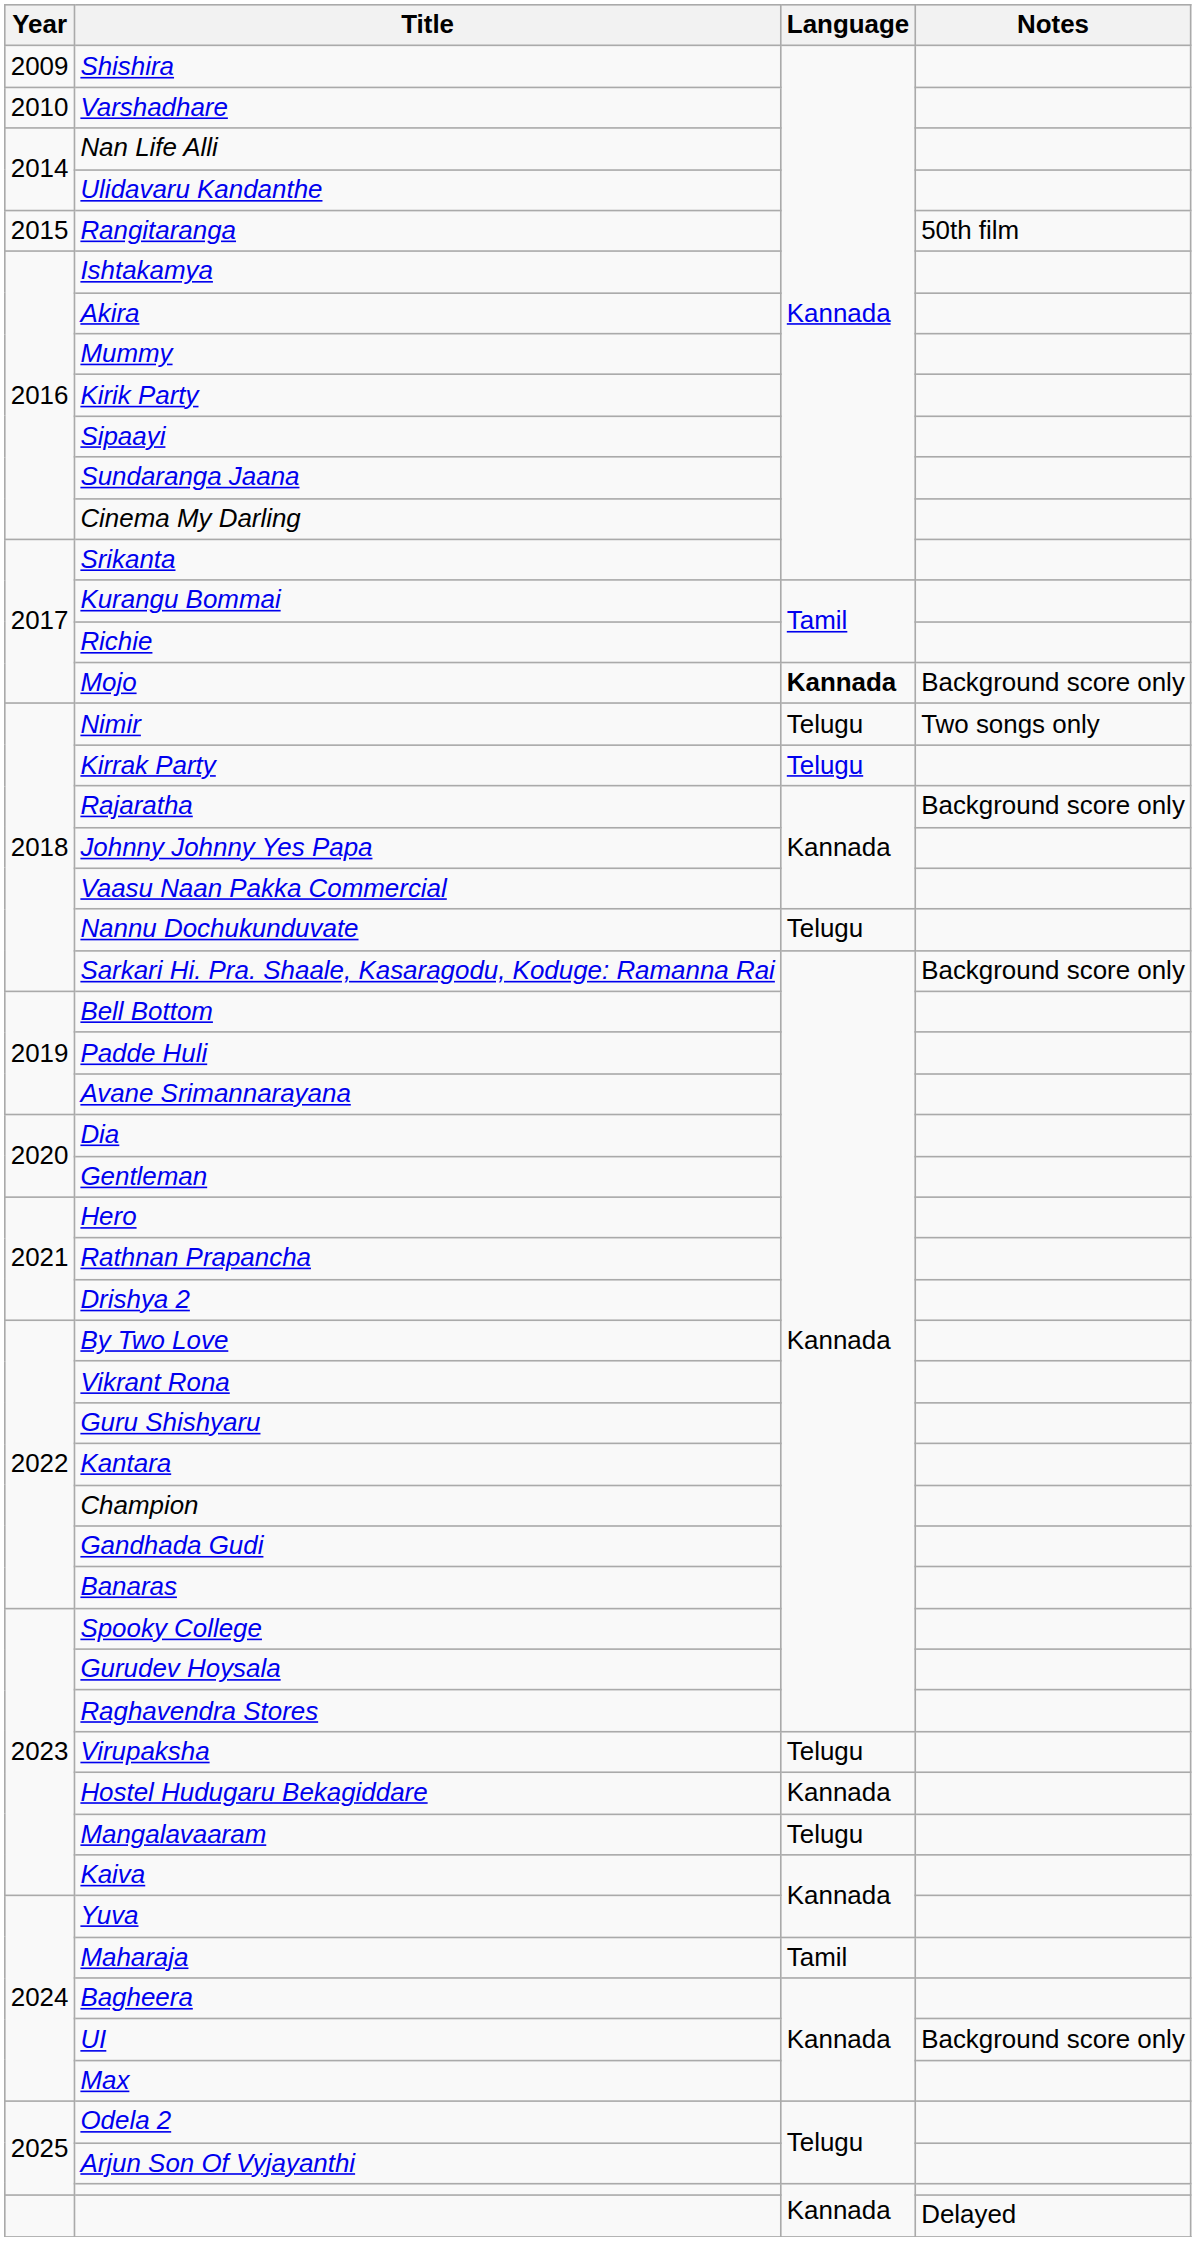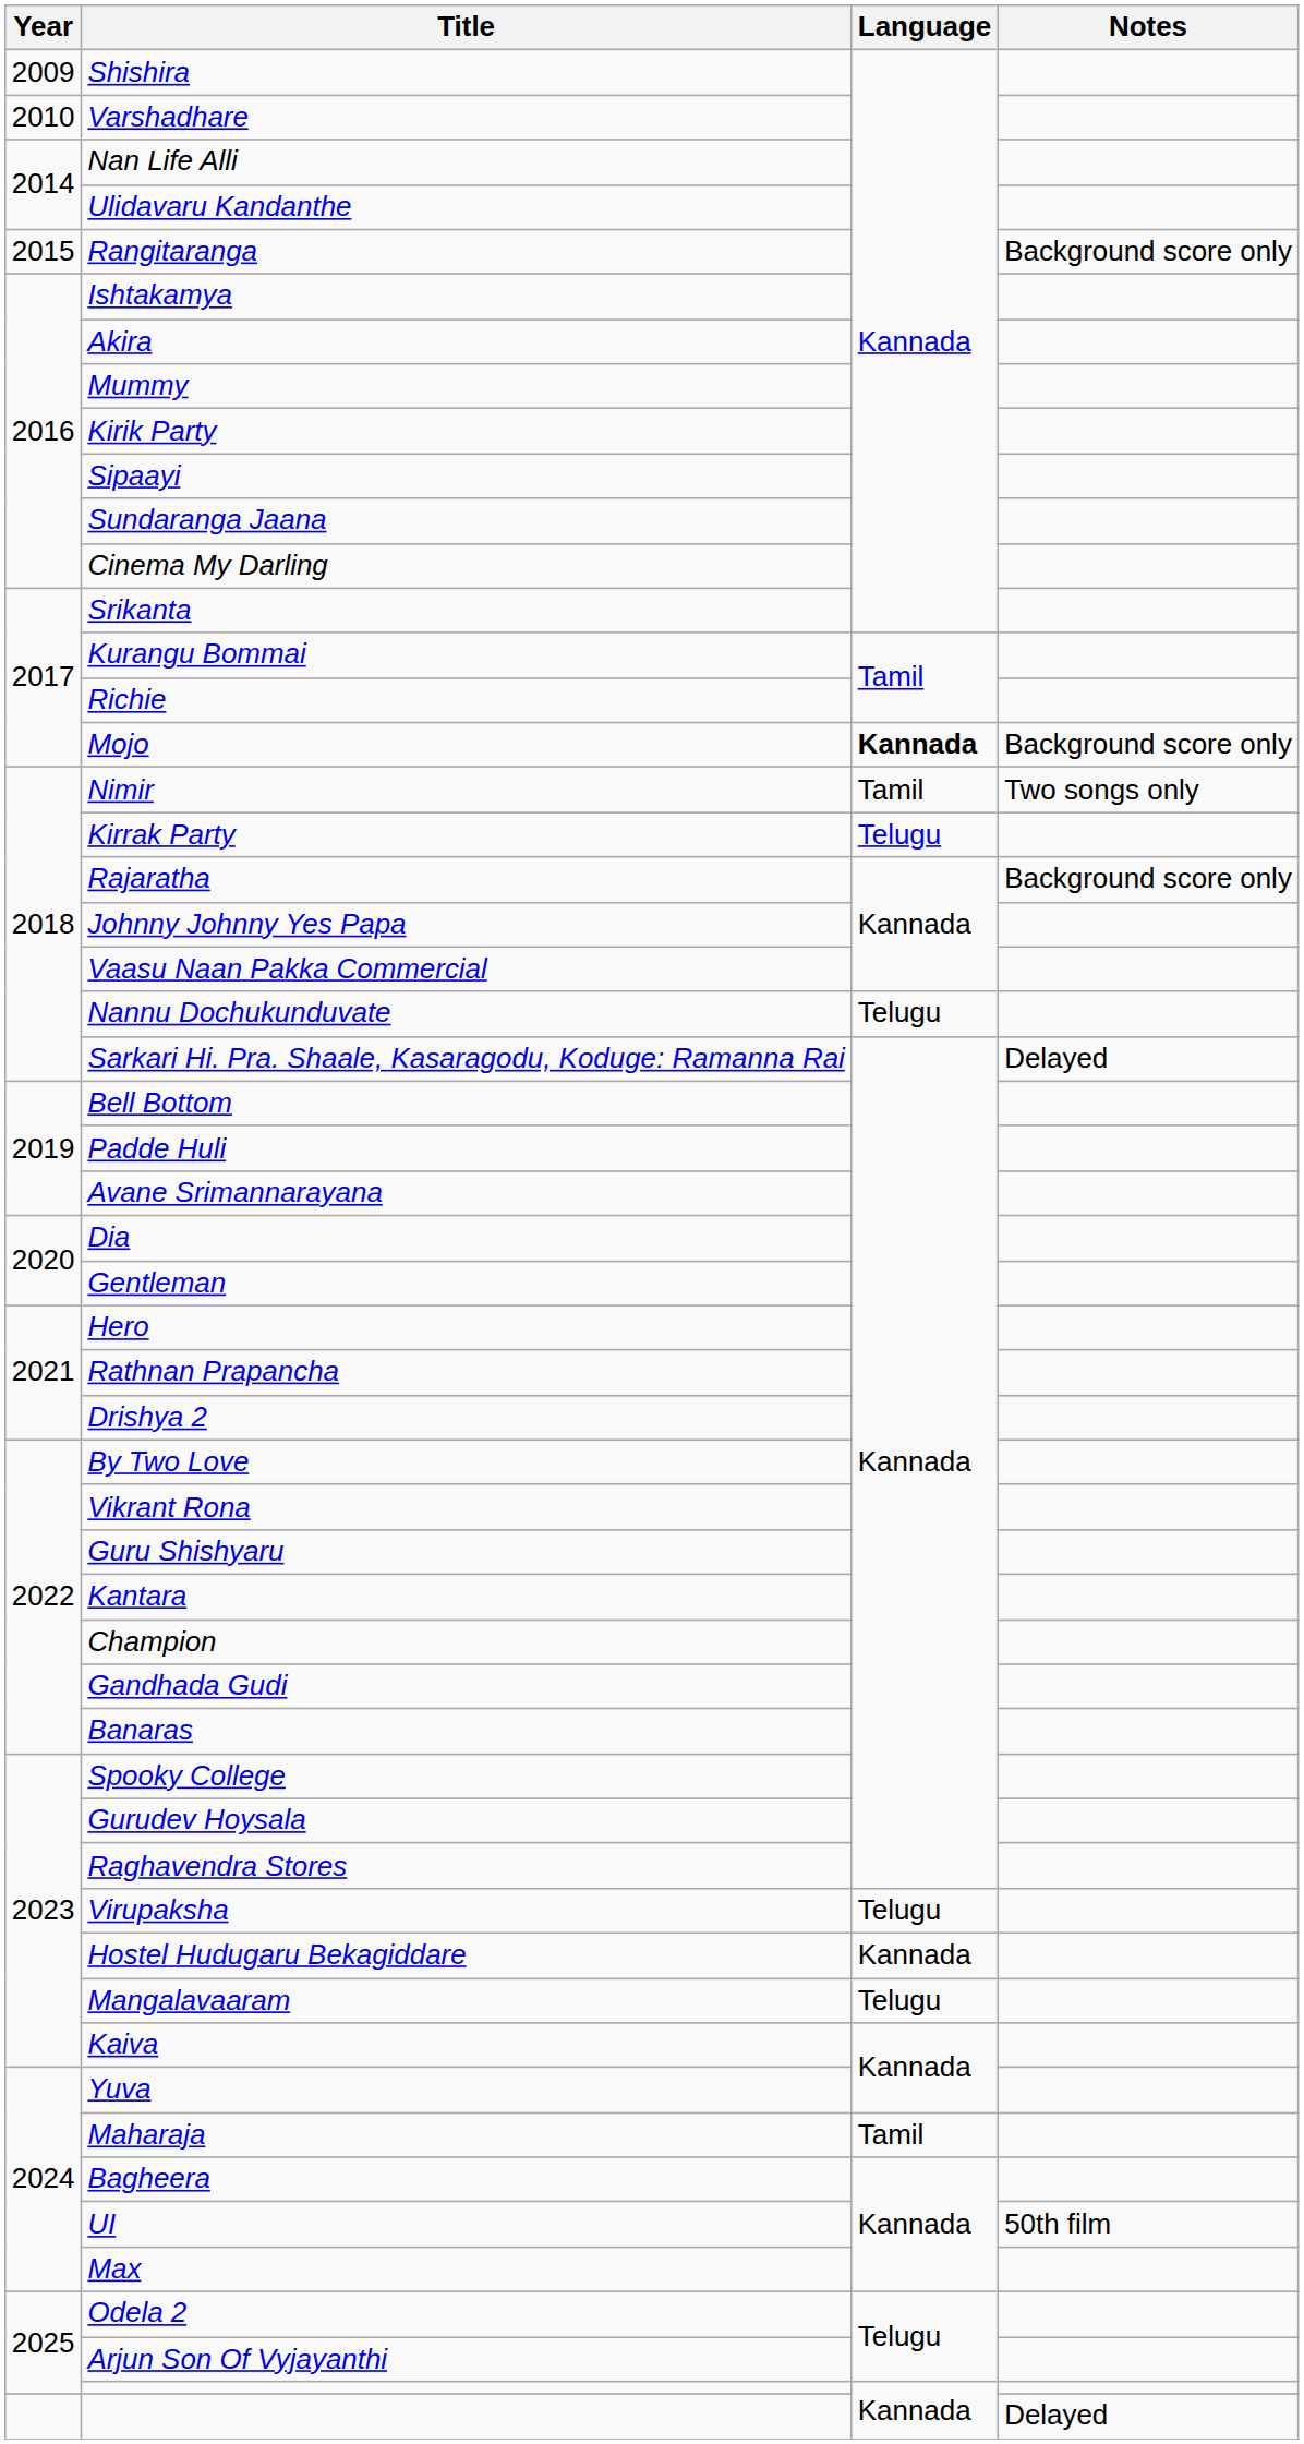Rangitaranga | Notes: 50th film -> Background score only
Nimir | Language: Telugu -> Tamil
Sarkari Hi. Pra. Shaale, Kasaragodu, Koduge: Ramanna Rai | Notes: Background score only -> Delayed
UI | Notes: Background score only -> 50th film
